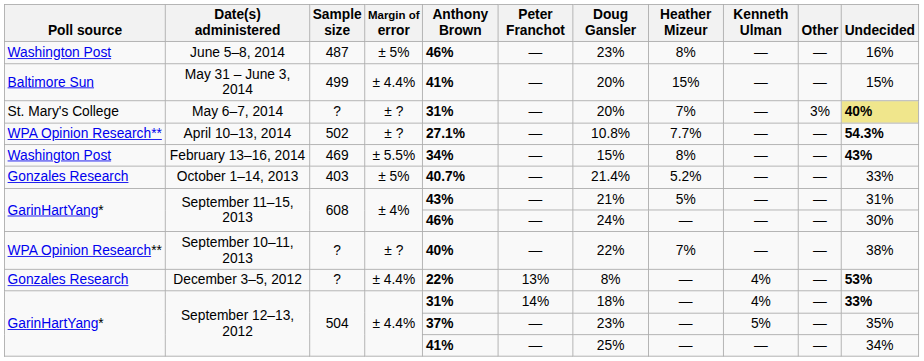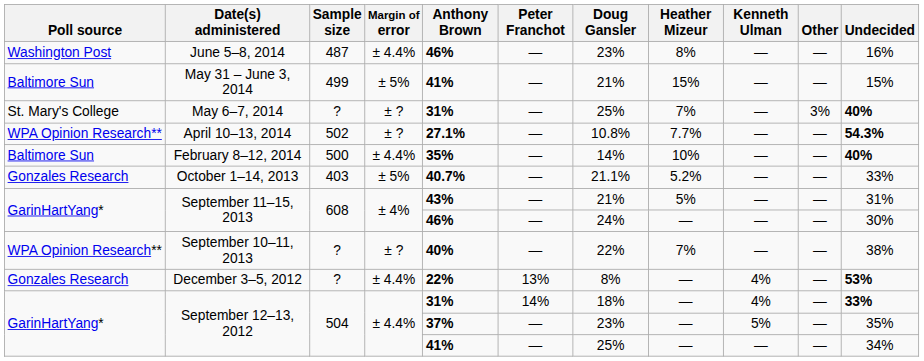June 5–8, 2014 | Margin of error: ± 5% -> ± 4.4%
May 31 – June 3, 2014 | Margin of error: ± 4.4% -> ± 5%
May 31 – June 3, 2014 | Doug Gansler: 20% -> 21%
May 6–7, 2014 | Doug Gansler: 20% -> 25%
May 6–7, 2014 | Undecided: khaki background -> no background
- row: Washington Post | February 13–16, 2014 | 469 | ± 5.5% | 34% | — | 15% | 8% | — | — | 43%
+ row: Baltimore Sun | February 8–12, 2014 | 500 | ± 4.4% | 35% | — | 14% | 10% | — | — | 40%
October 1–14, 2013 | Doug Gansler: 21.4% -> 21.1%
